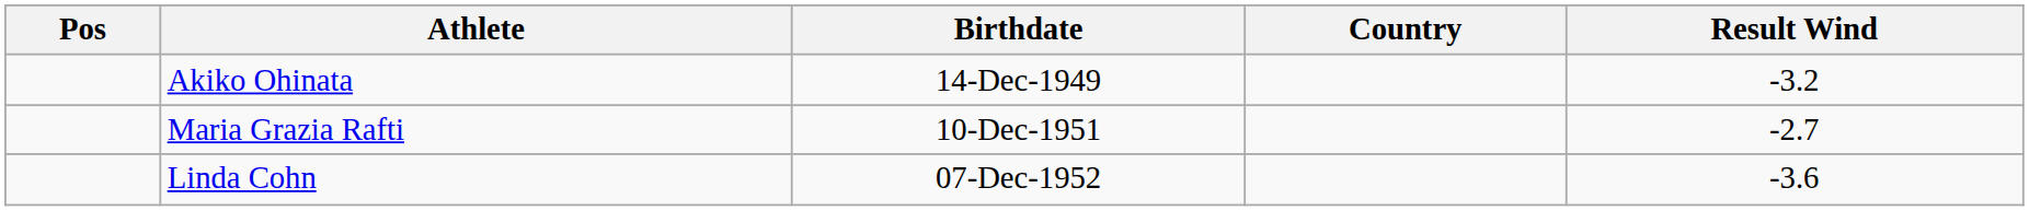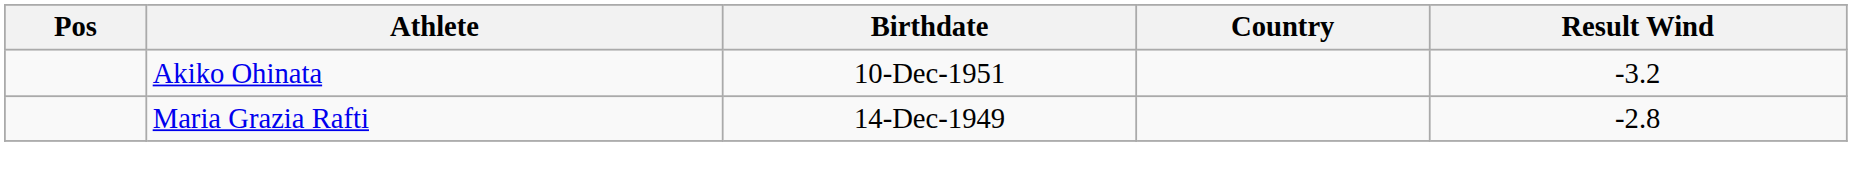Akiko Ohinata | Birthdate: 14-Dec-1949 -> 10-Dec-1951
Maria Grazia Rafti | Birthdate: 10-Dec-1951 -> 14-Dec-1949
Maria Grazia Rafti | Result Wind: -2.7 -> -2.8
- row: Linda Cohn | 07-Dec-1952 | -3.6
